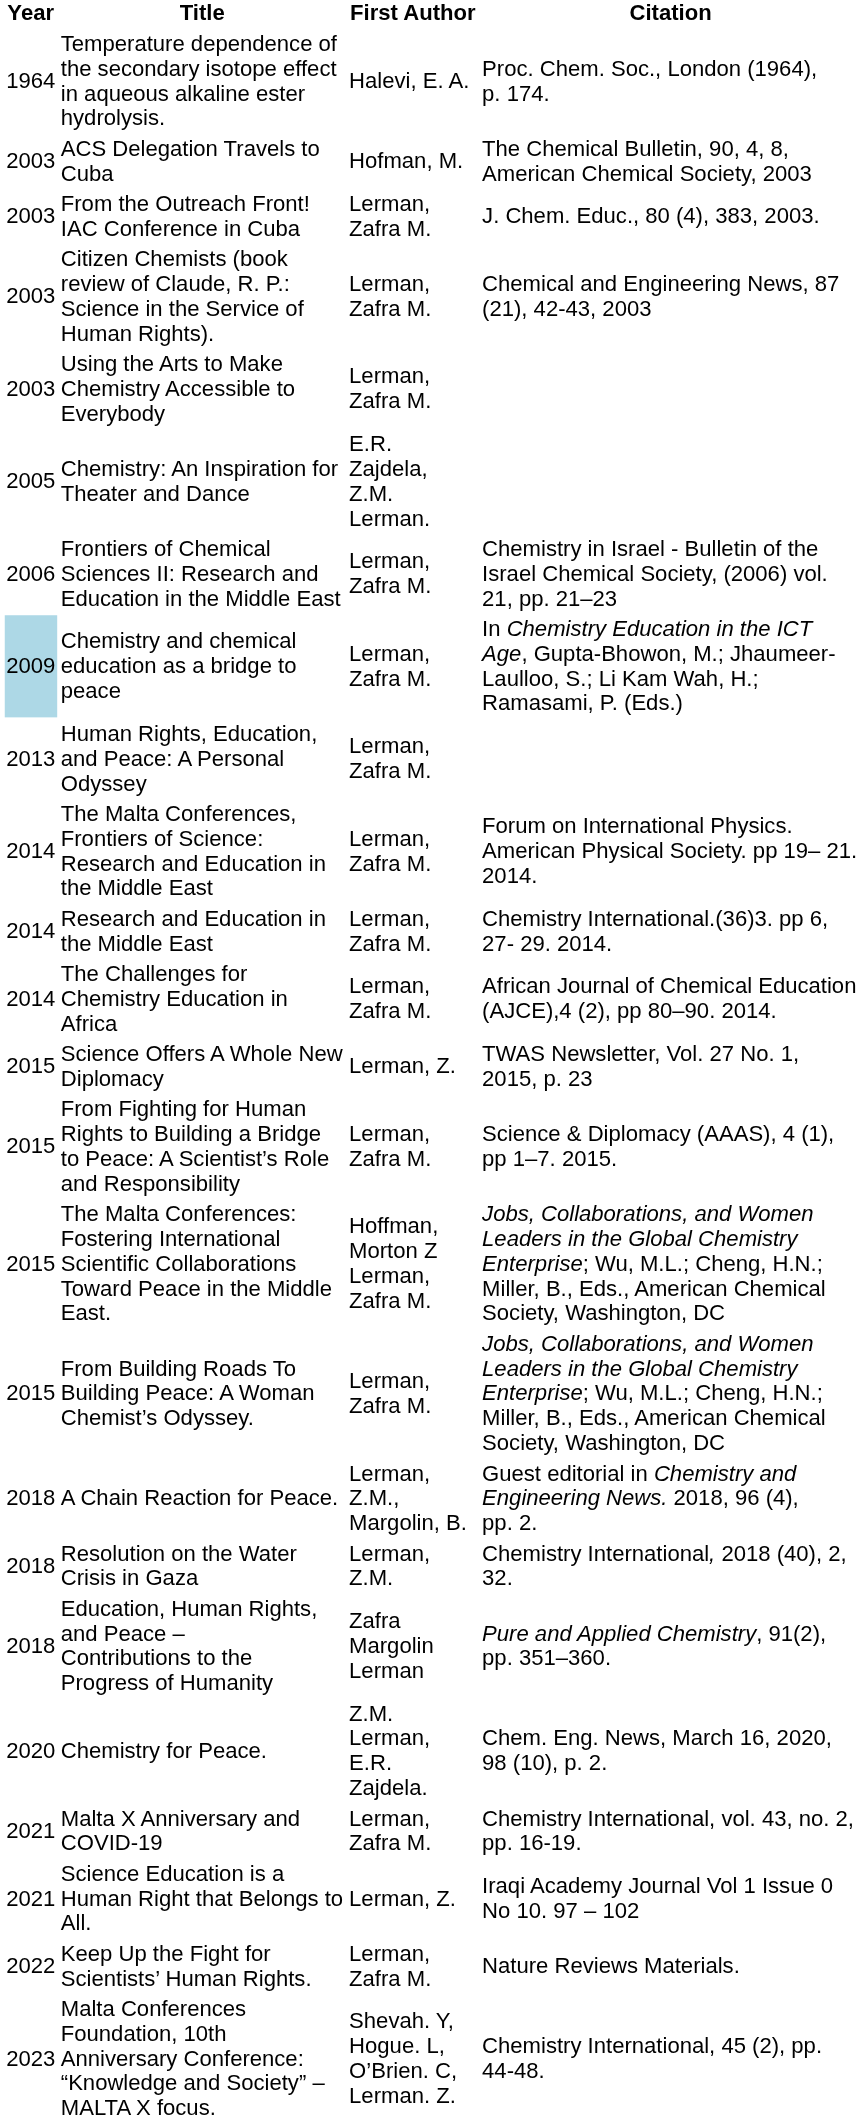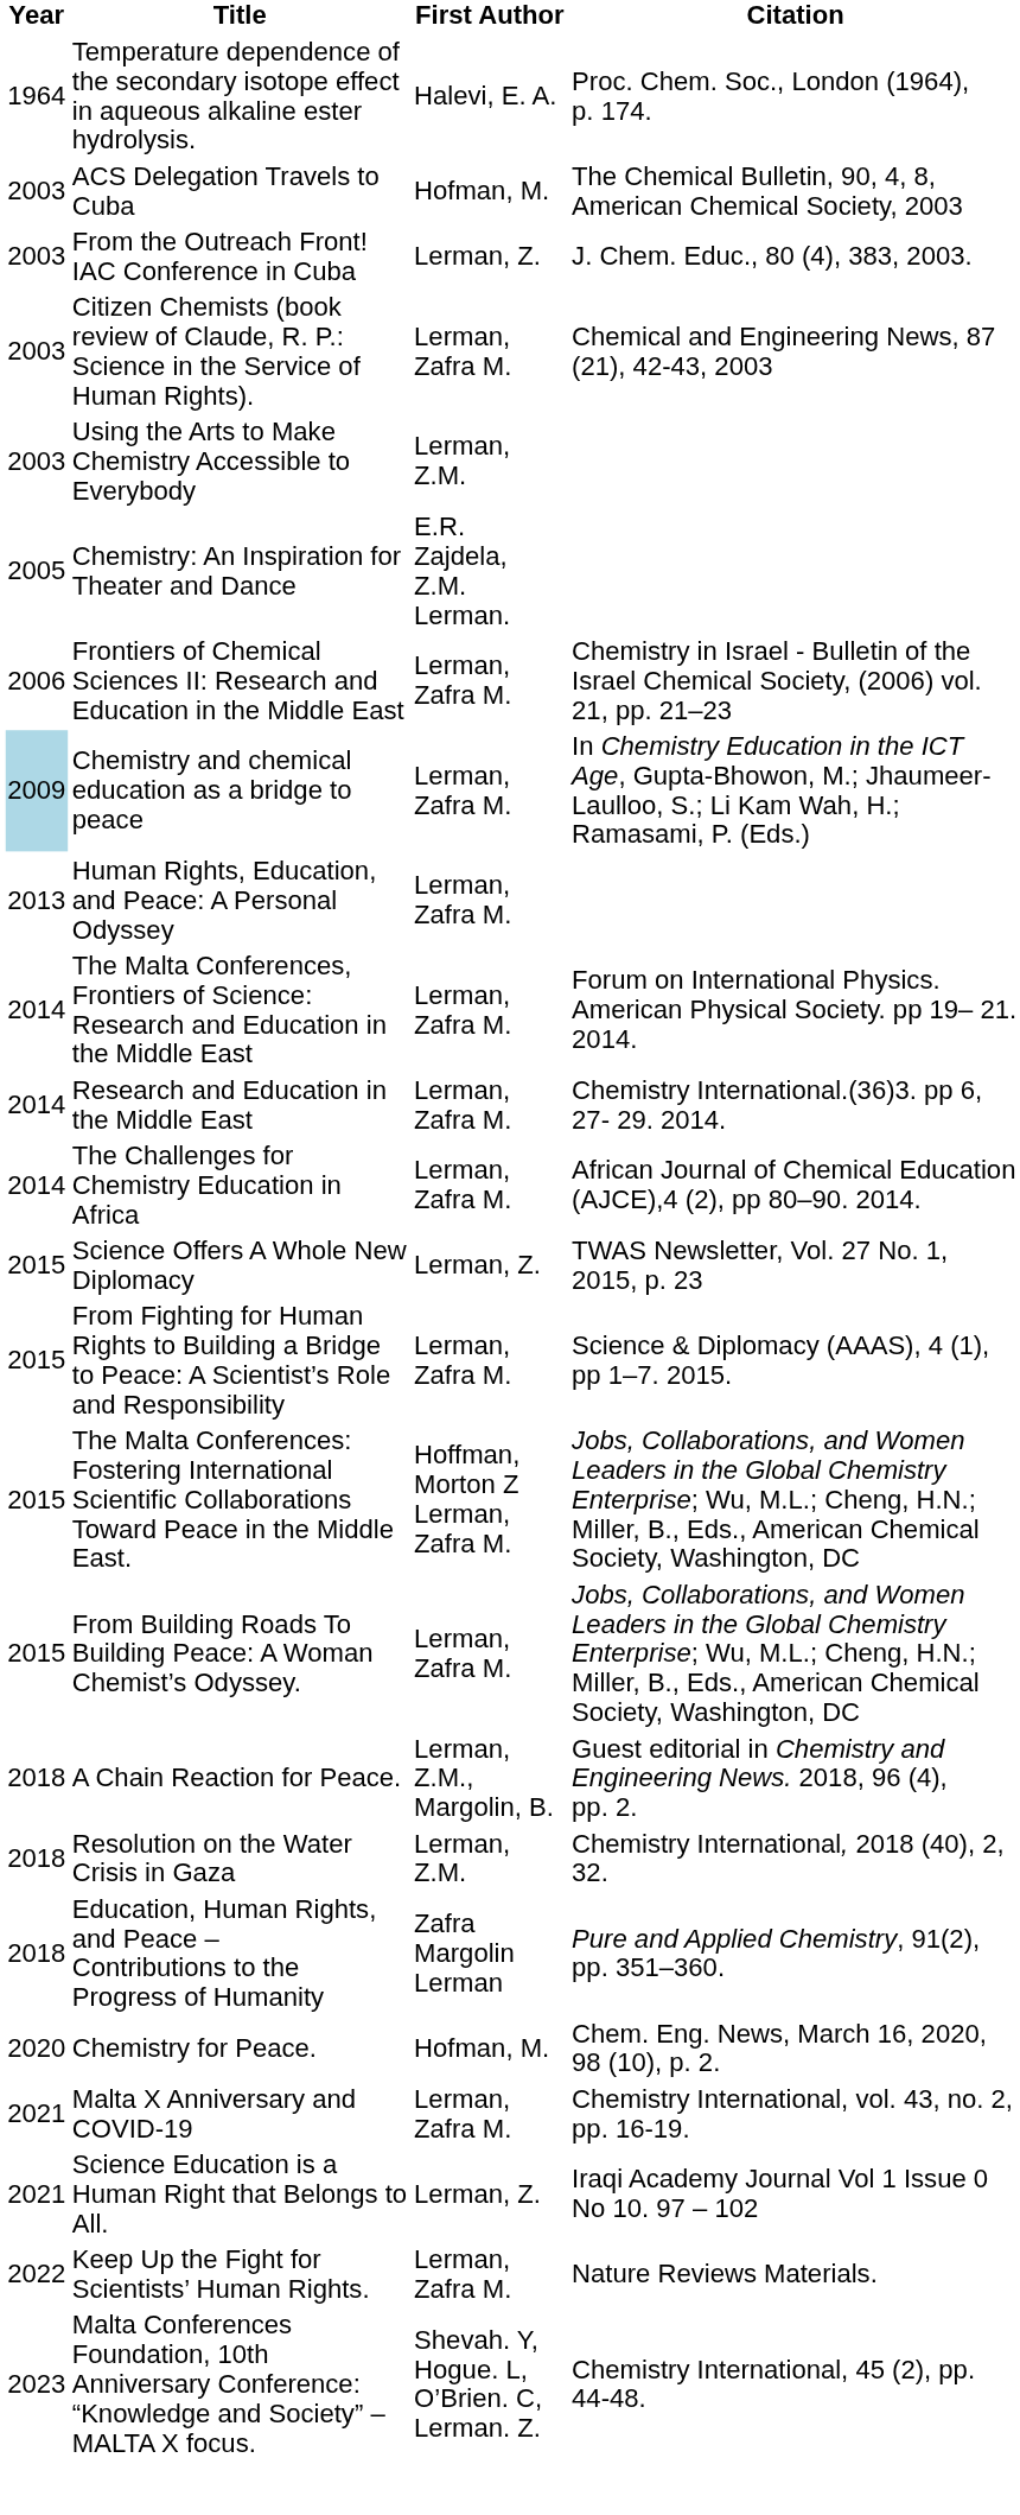From the Outreach Front! IAC Conference in Cuba | First Author: Lerman, Zafra M. -> Lerman, Z.
Using the Arts to Make Chemistry Accessible to Everybody | First Author: Lerman, Zafra M. -> Lerman, Z.M.
Chemistry for Peace. | First Author: Z.M. Lerman, E.R. Zajdela. -> Hofman, M.
